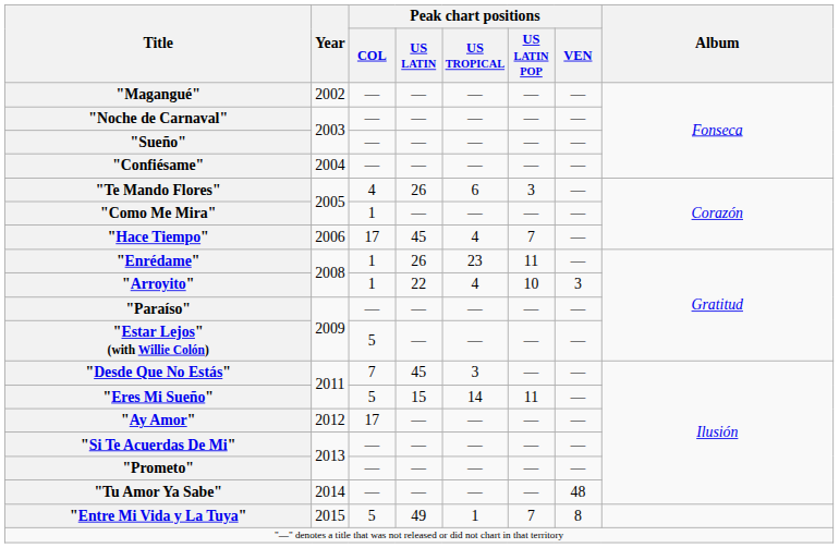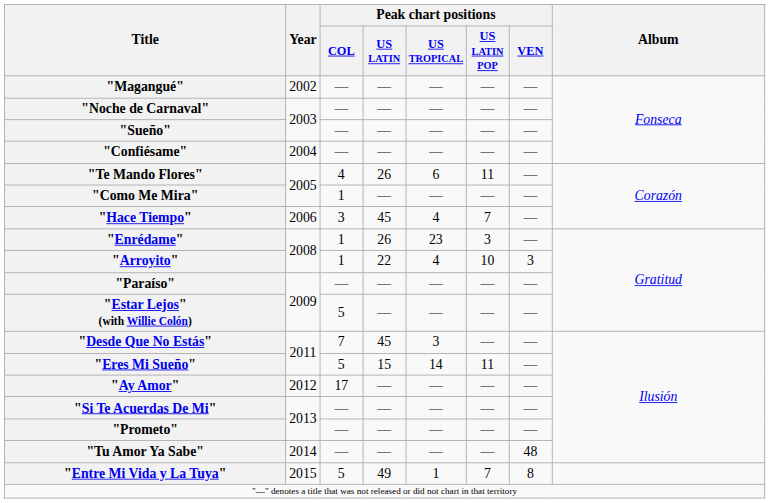"Te Mando Flores" | Peak chart positions / US LATIN POP: 3 -> 11
"Hace Tiempo" | Peak chart positions / COL: 17 -> 3
"Enrédame" | Peak chart positions / US LATIN POP: 11 -> 3
